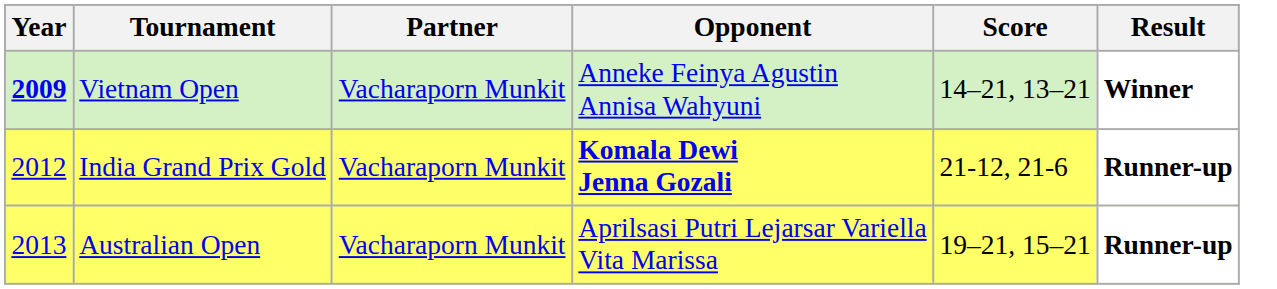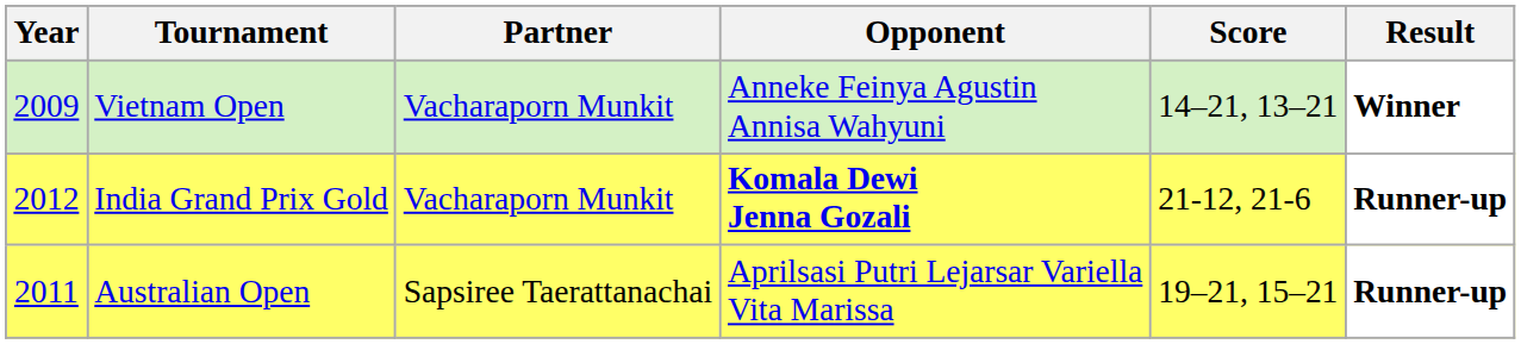Vietnam Open | Year: bold -> normal
Australian Open | Year: 2013 -> 2011
Australian Open | Partner: Vacharaporn Munkit -> Sapsiree Taerattanachai
